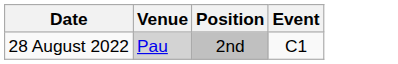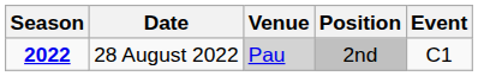+ column: Season | 2022
